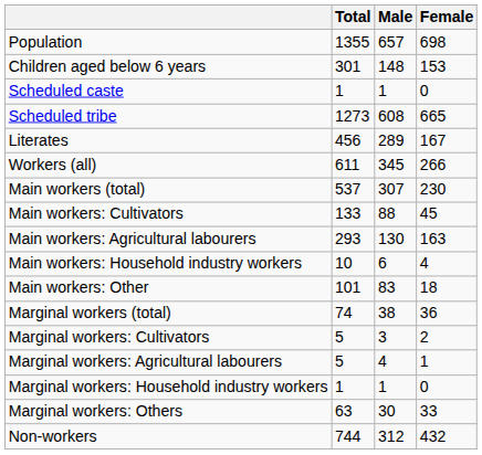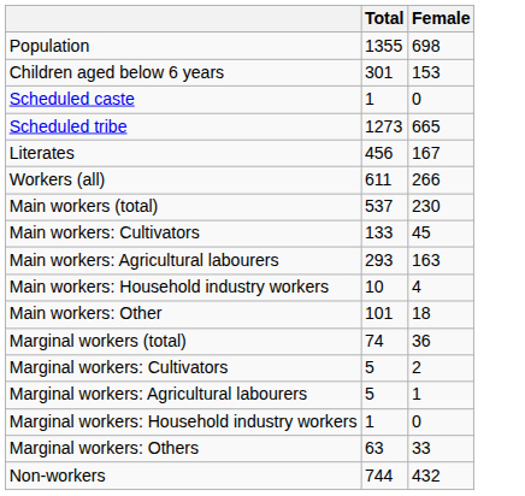- column: Male | 657 | 148 | 1 | 608 | 289 | 345 | 307 | 88 | 130 | 6 | 83 | 38 | 3 | 4 | 1 | 30 | 312
